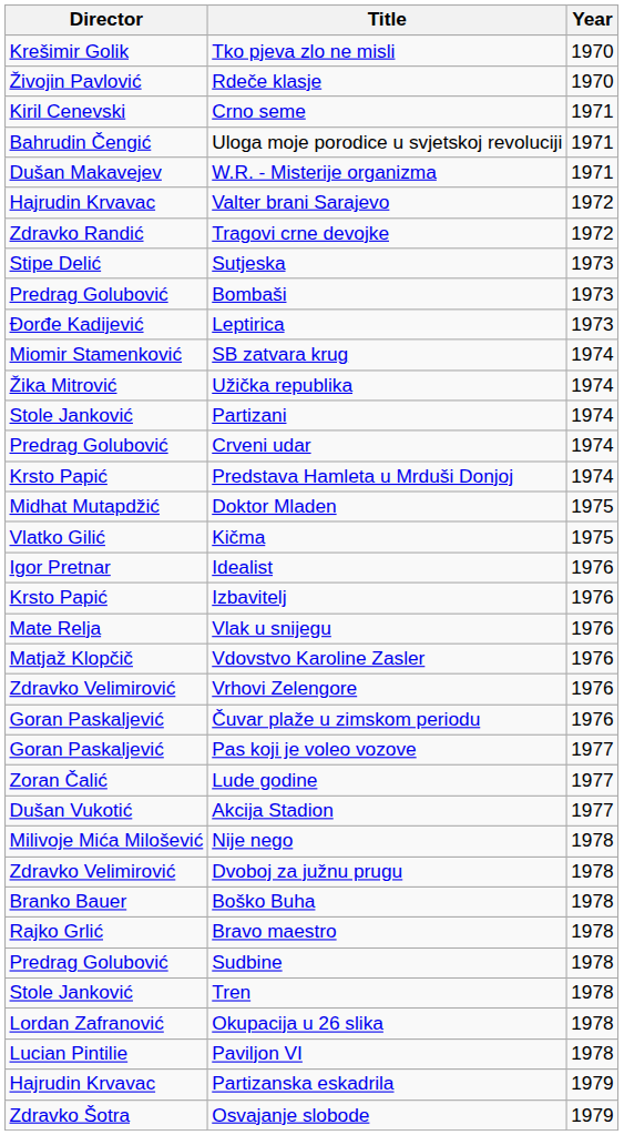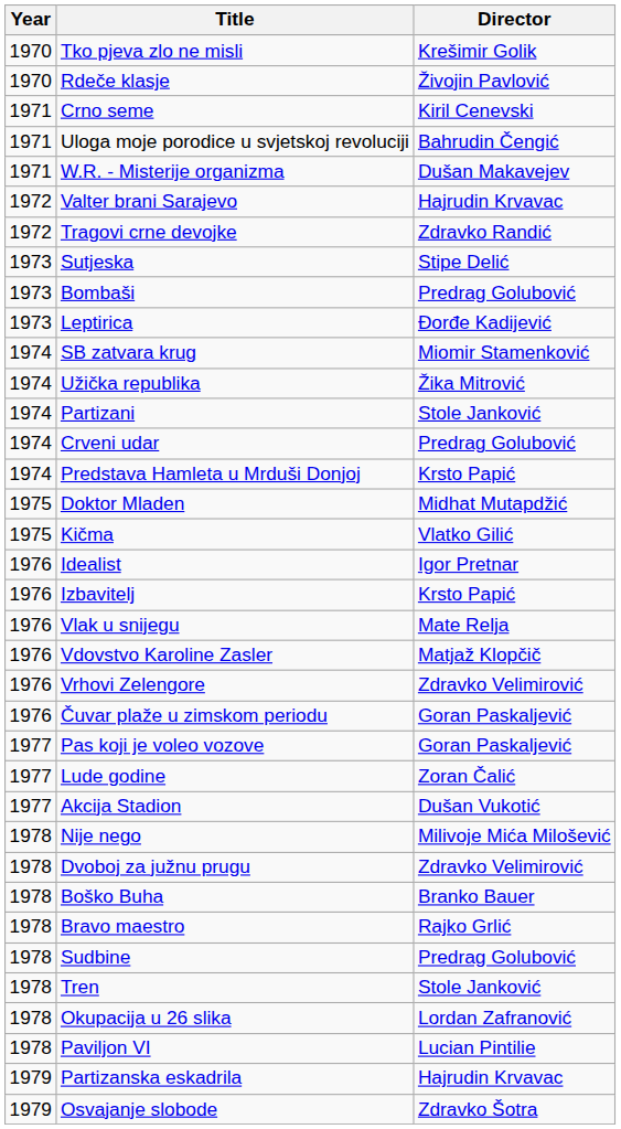columns swapped: Year <-> Director
